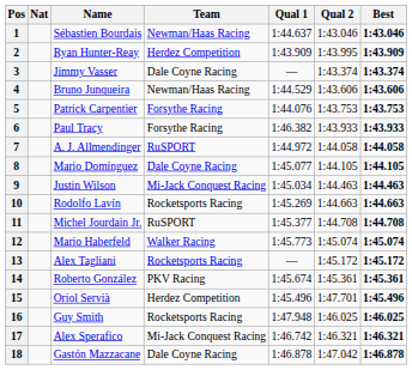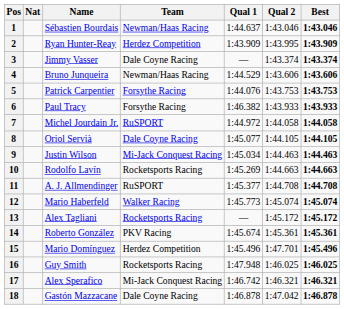7 | Name: A. J. Allmendinger -> Michel Jourdain Jr.
8 | Name: Mario Domínguez -> Oriol Servià
11 | Name: Michel Jourdain Jr. -> A. J. Allmendinger
15 | Name: Oriol Servià -> Mario Domínguez
